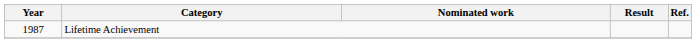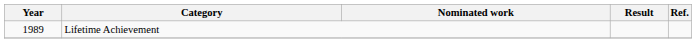Lifetime Achievement | Year: 1987 -> 1989
